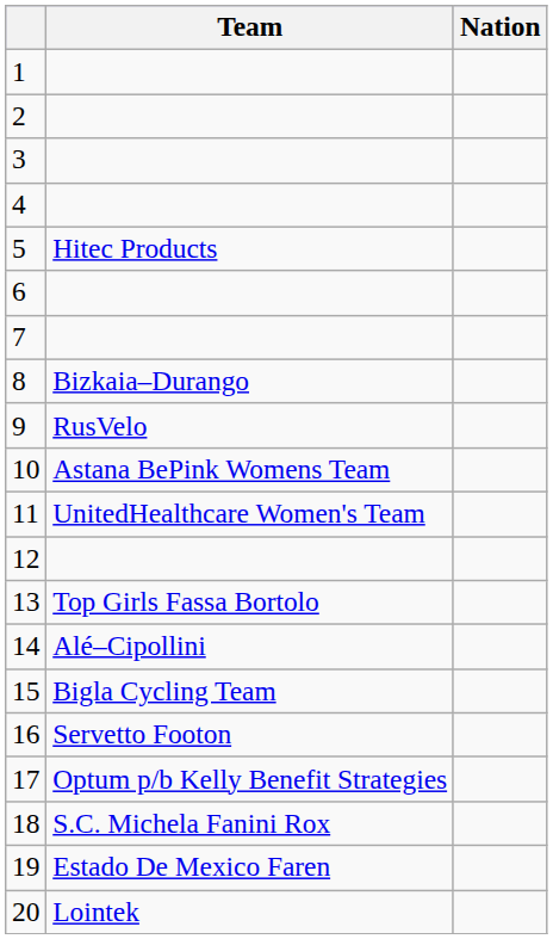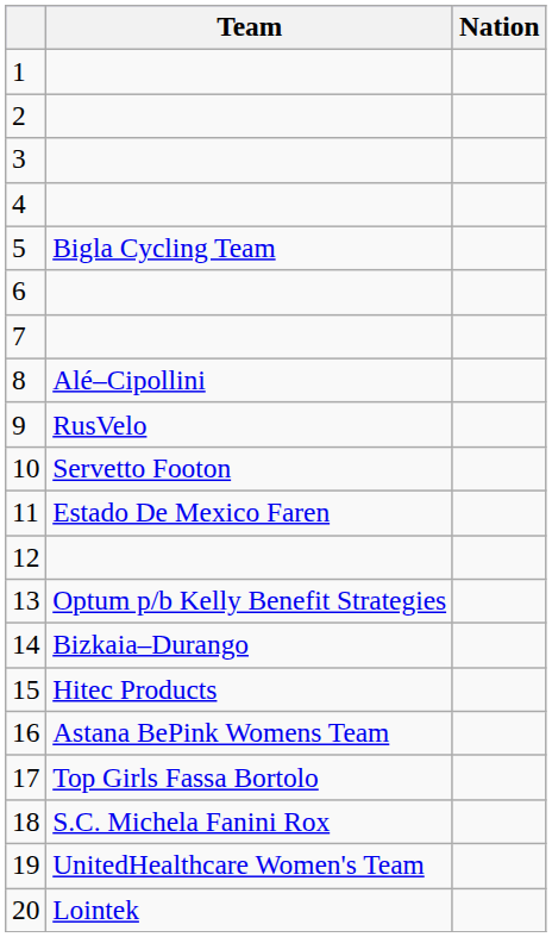5 | Team: Hitec Products -> Bigla Cycling Team
8 | Team: Bizkaia–Durango -> Alé–Cipollini
10 | Team: Astana BePink Womens Team -> Servetto Footon
11 | Team: UnitedHealthcare Women's Team -> Estado De Mexico Faren
13 | Team: Top Girls Fassa Bortolo -> Optum p/b Kelly Benefit Strategies
14 | Team: Alé–Cipollini -> Bizkaia–Durango
15 | Team: Bigla Cycling Team -> Hitec Products
16 | Team: Servetto Footon -> Astana BePink Womens Team
17 | Team: Optum p/b Kelly Benefit Strategies -> Top Girls Fassa Bortolo
19 | Team: Estado De Mexico Faren -> UnitedHealthcare Women's Team
